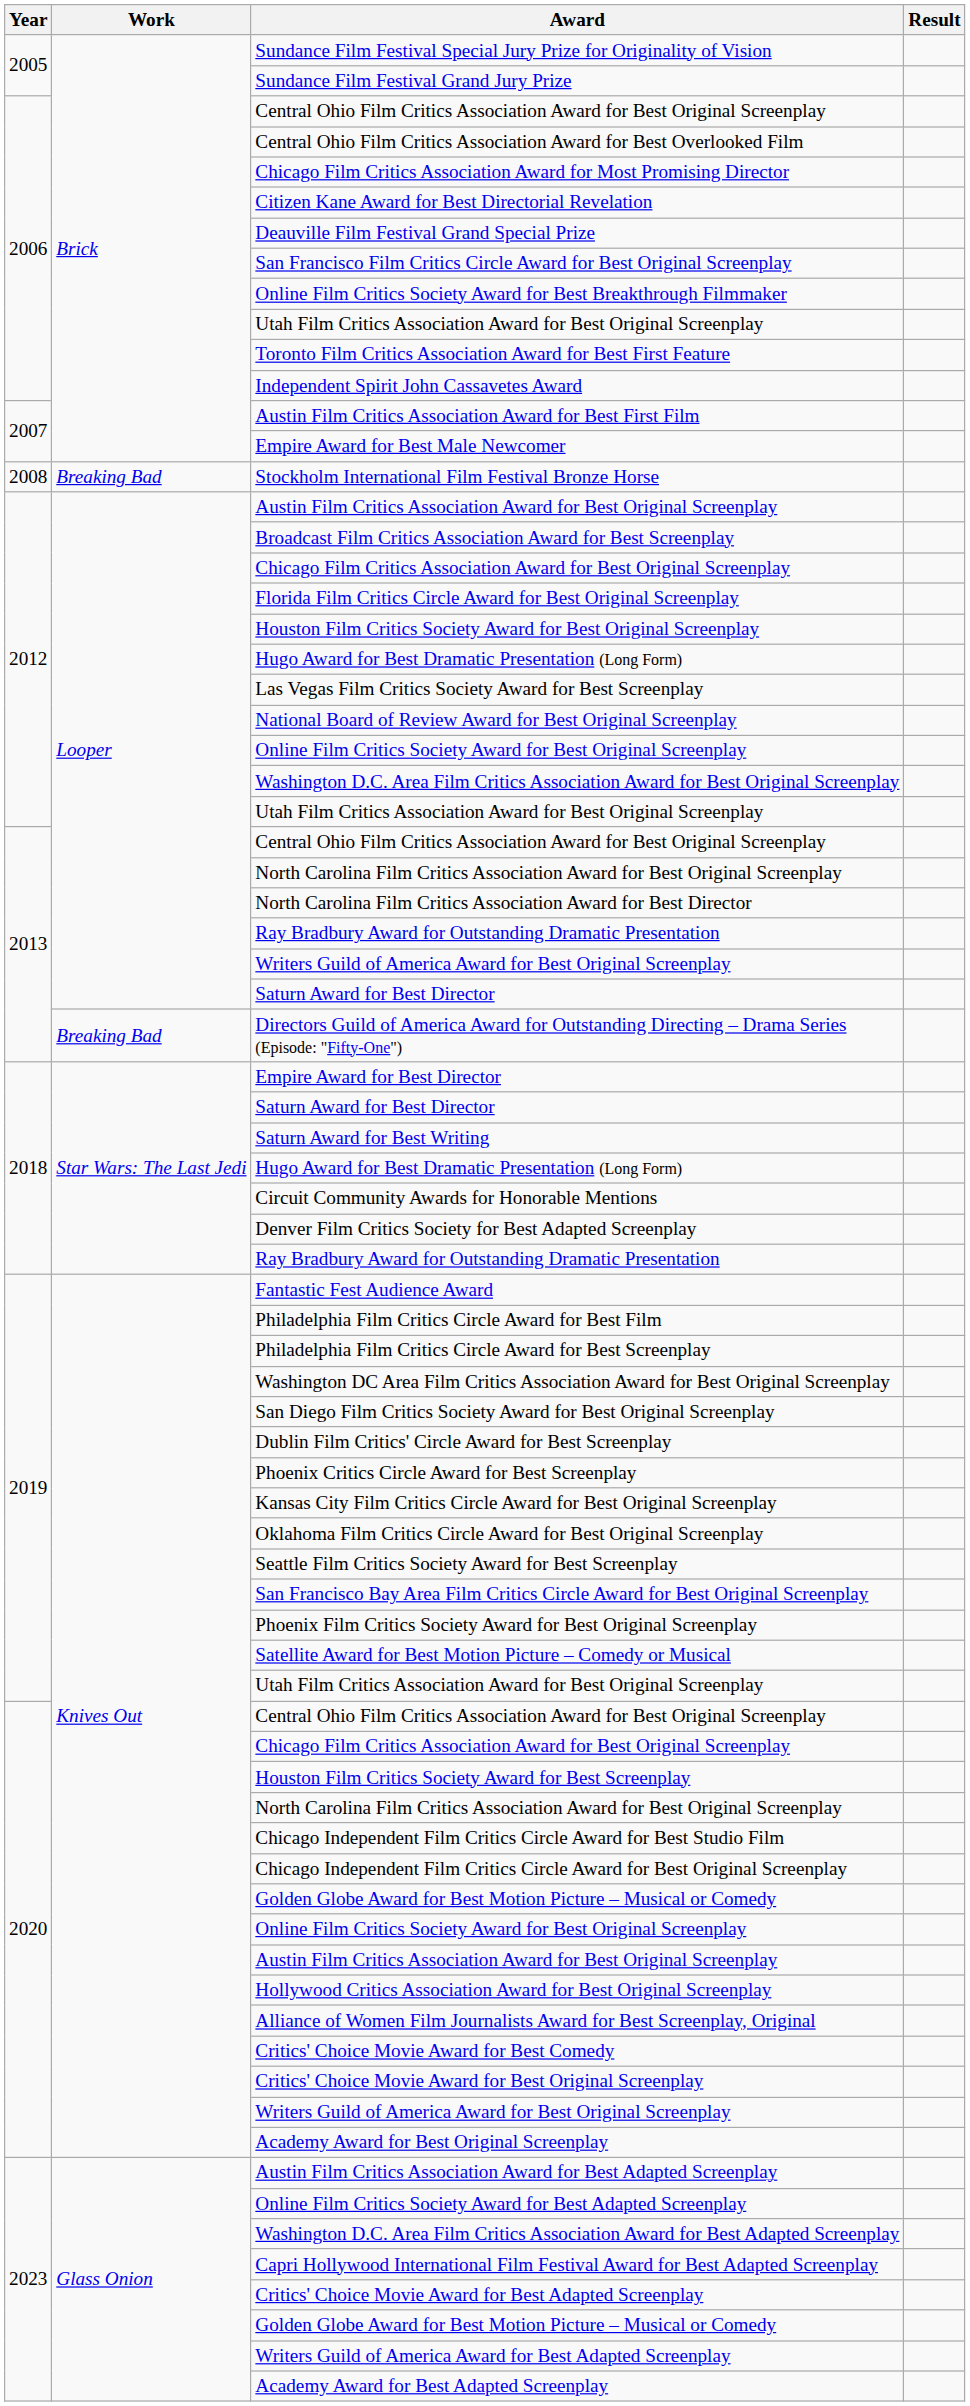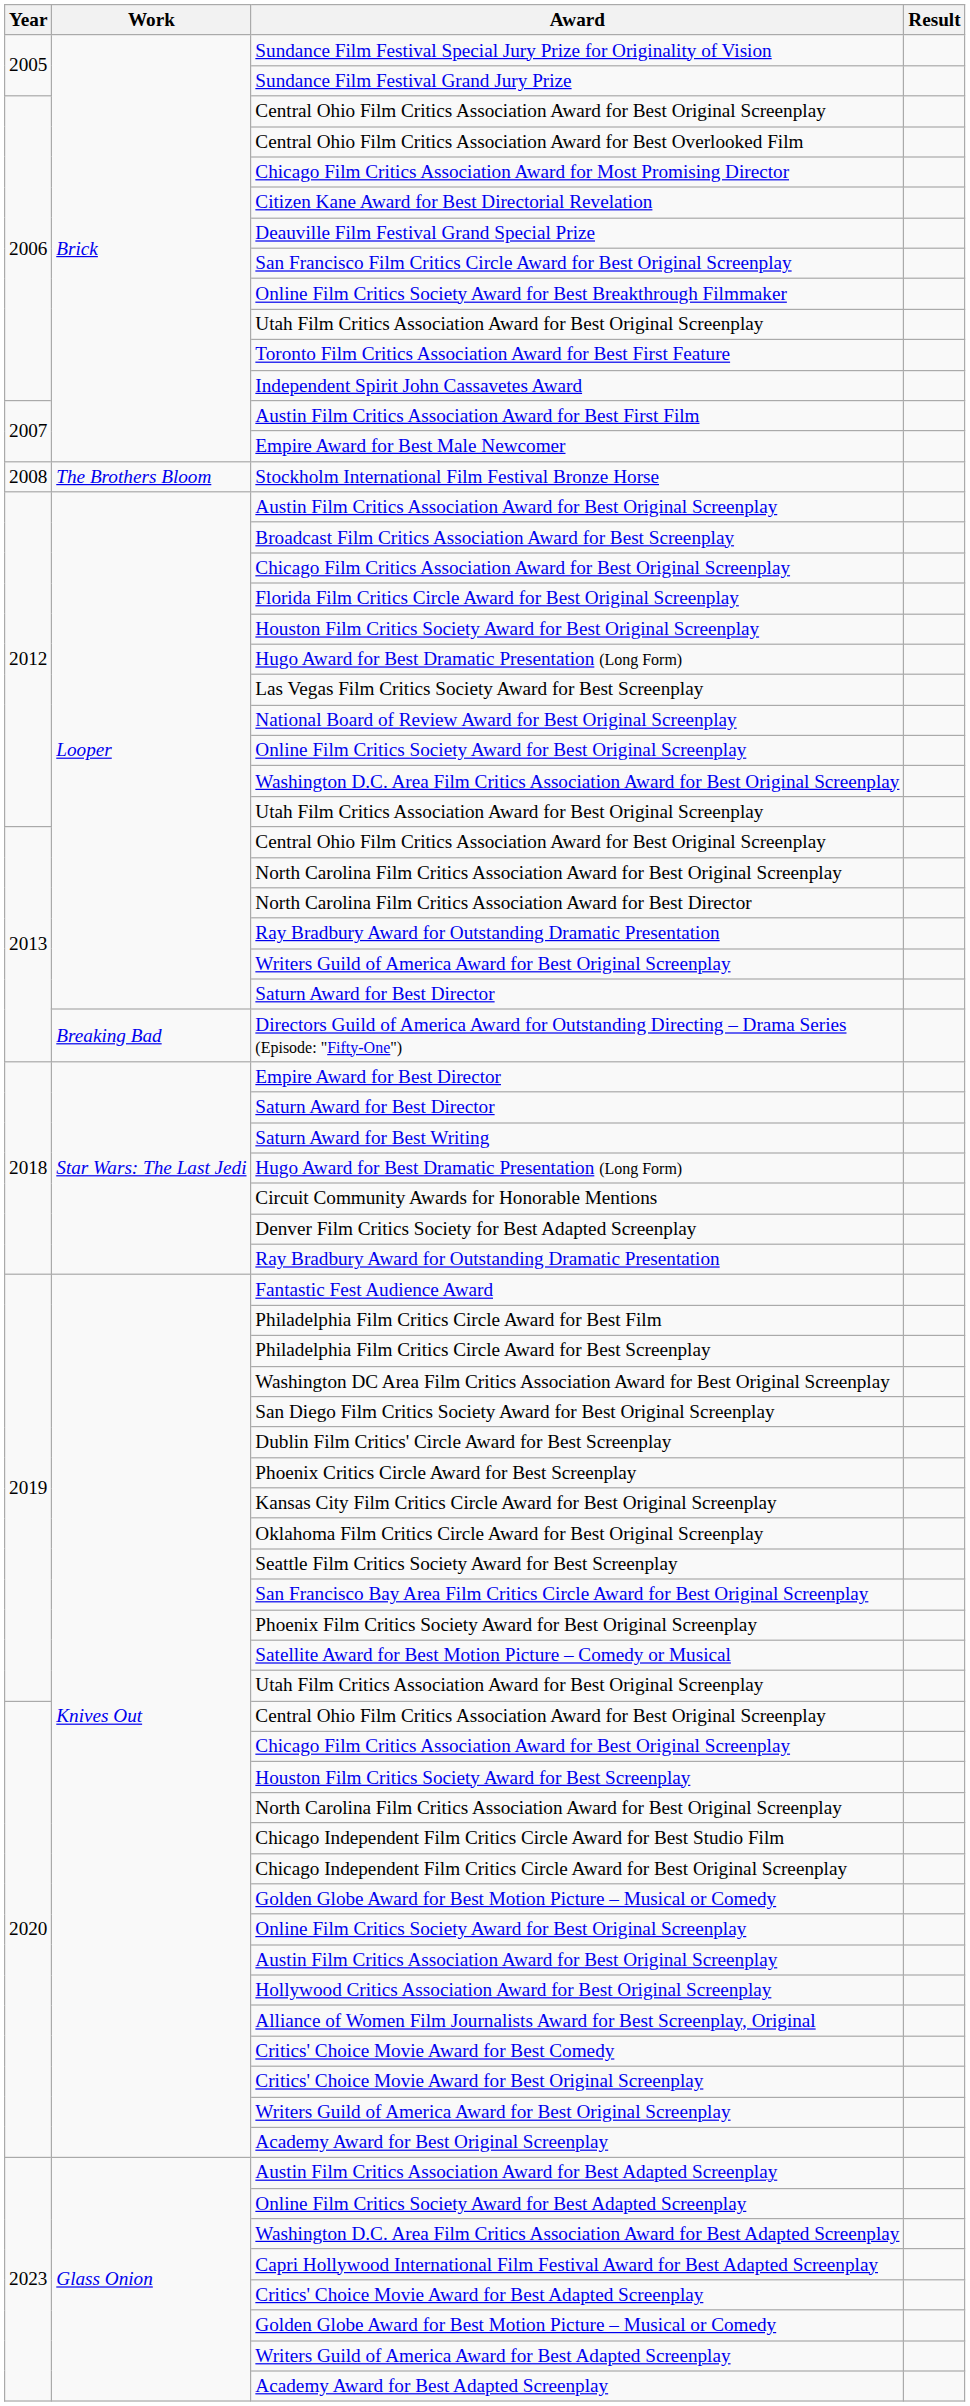Stockholm International Film Festival Bronze Horse | Work: Breaking Bad -> The Brothers Bloom
